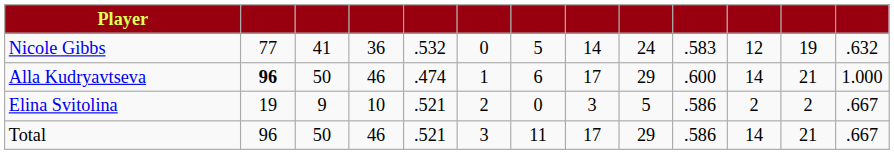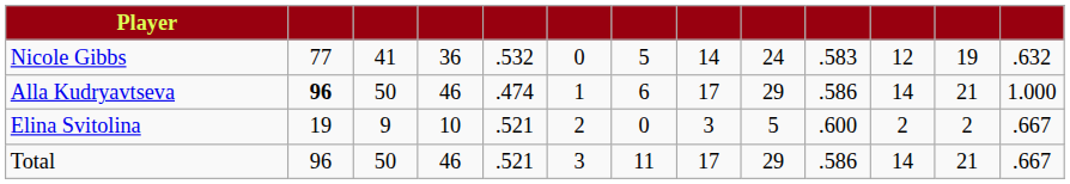Alla Kudryavtseva | column 10: .600 -> .586
Elina Svitolina | column 10: .586 -> .600
